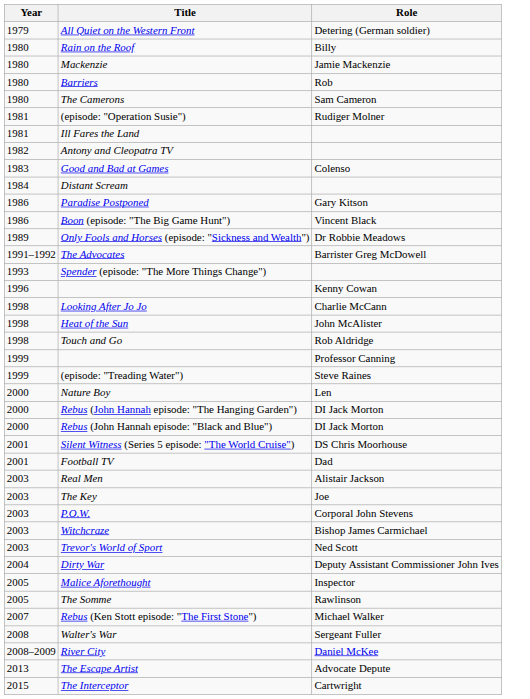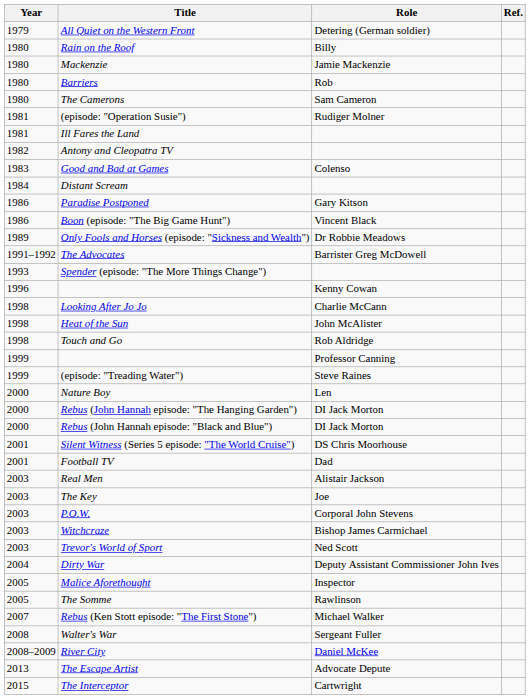+ column: Ref.
